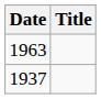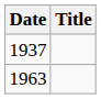rows swapped: 1937 <-> 1963
